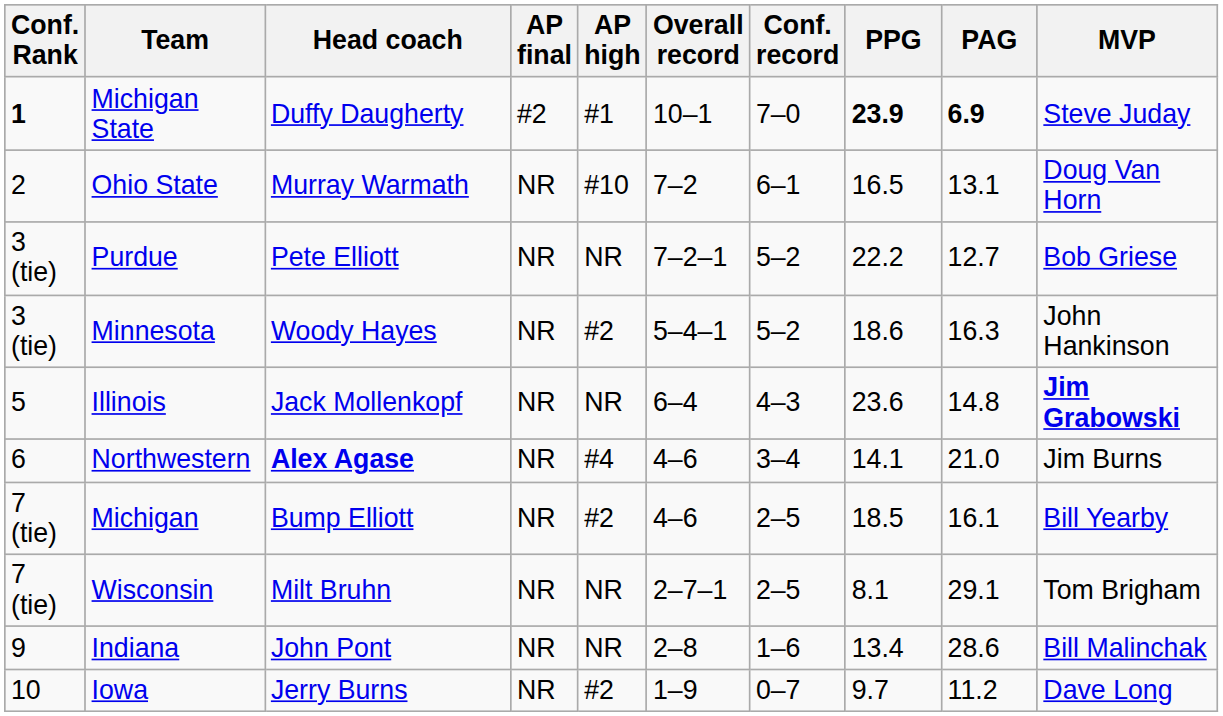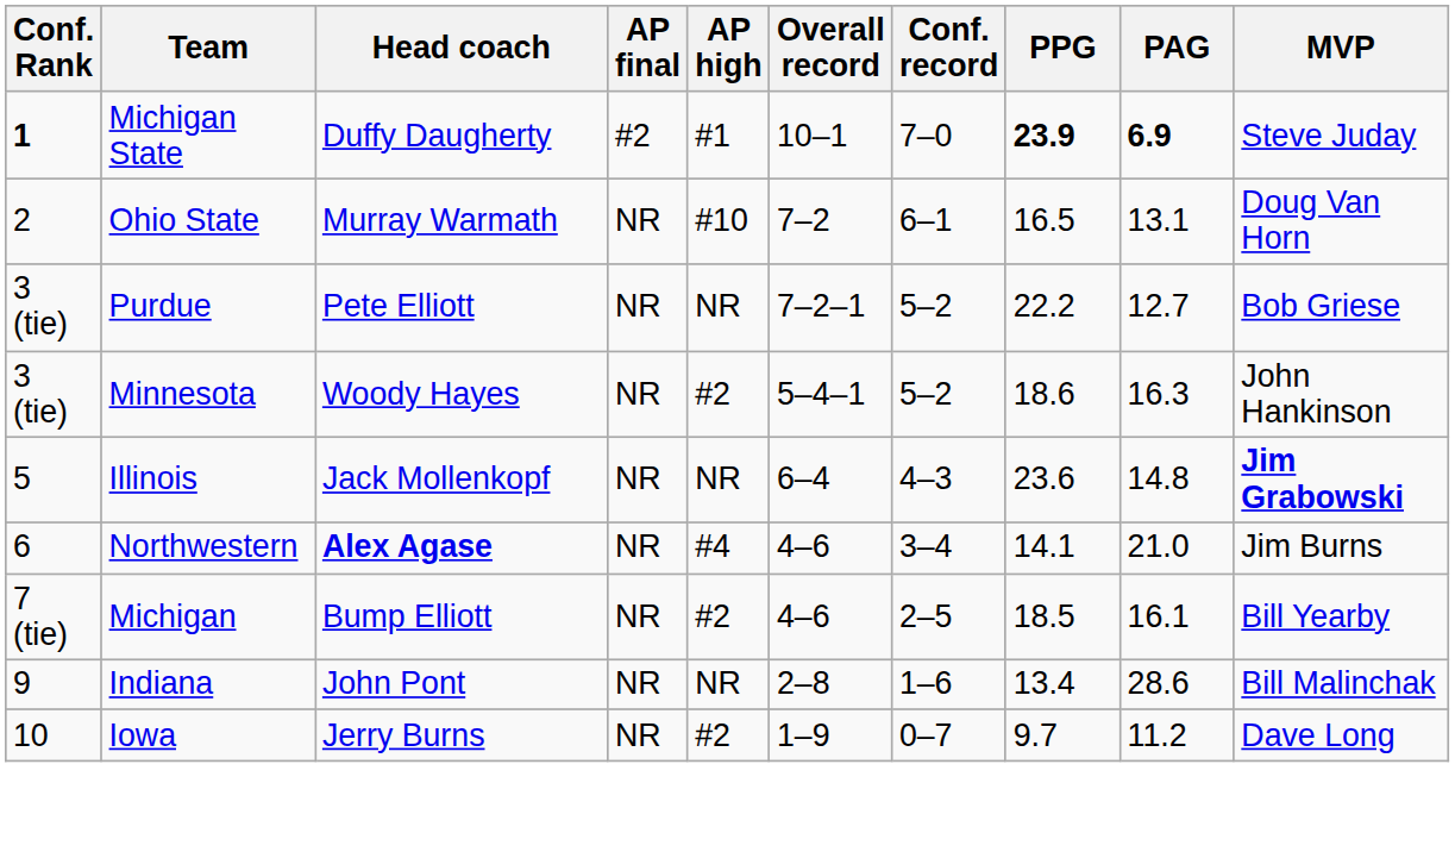- row: 7 (tie) | Wisconsin | Milt Bruhn | NR | NR | 2–7–1 | 2–5 | 8.1 | 29.1 | Tom Brigham
